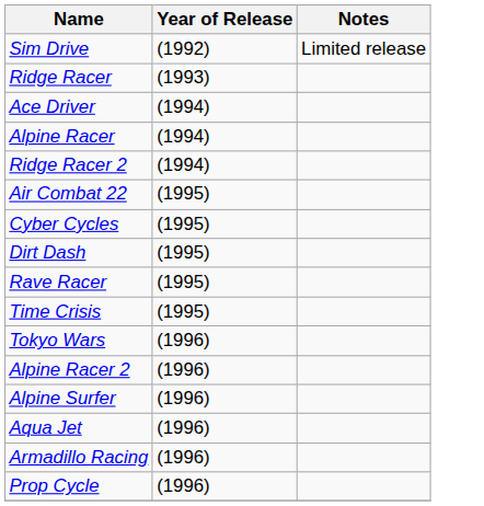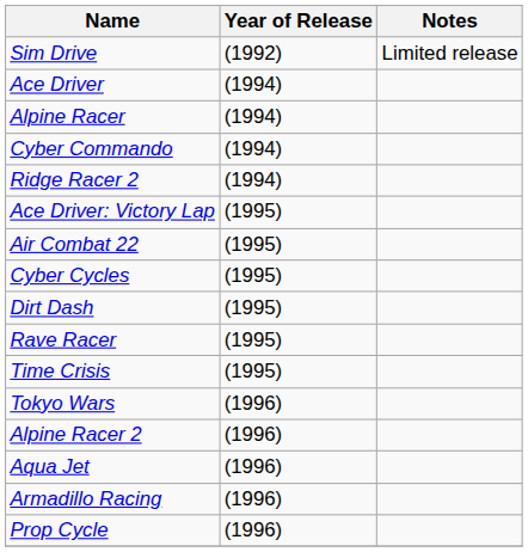- row: Ridge Racer | (1993)
+ row: Cyber Commando | (1994)
+ row: Ace Driver: Victory Lap | (1995)
- row: Alpine Surfer | (1996)
